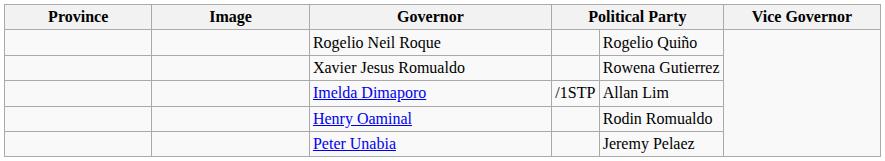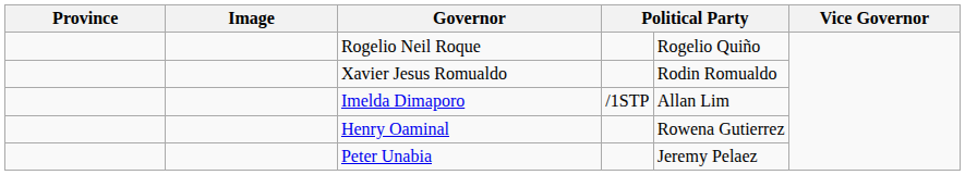Xavier Jesus Romualdo | column 5: Rowena Gutierrez -> Rodin Romualdo
Henry Oaminal | column 5: Rodin Romualdo -> Rowena Gutierrez
